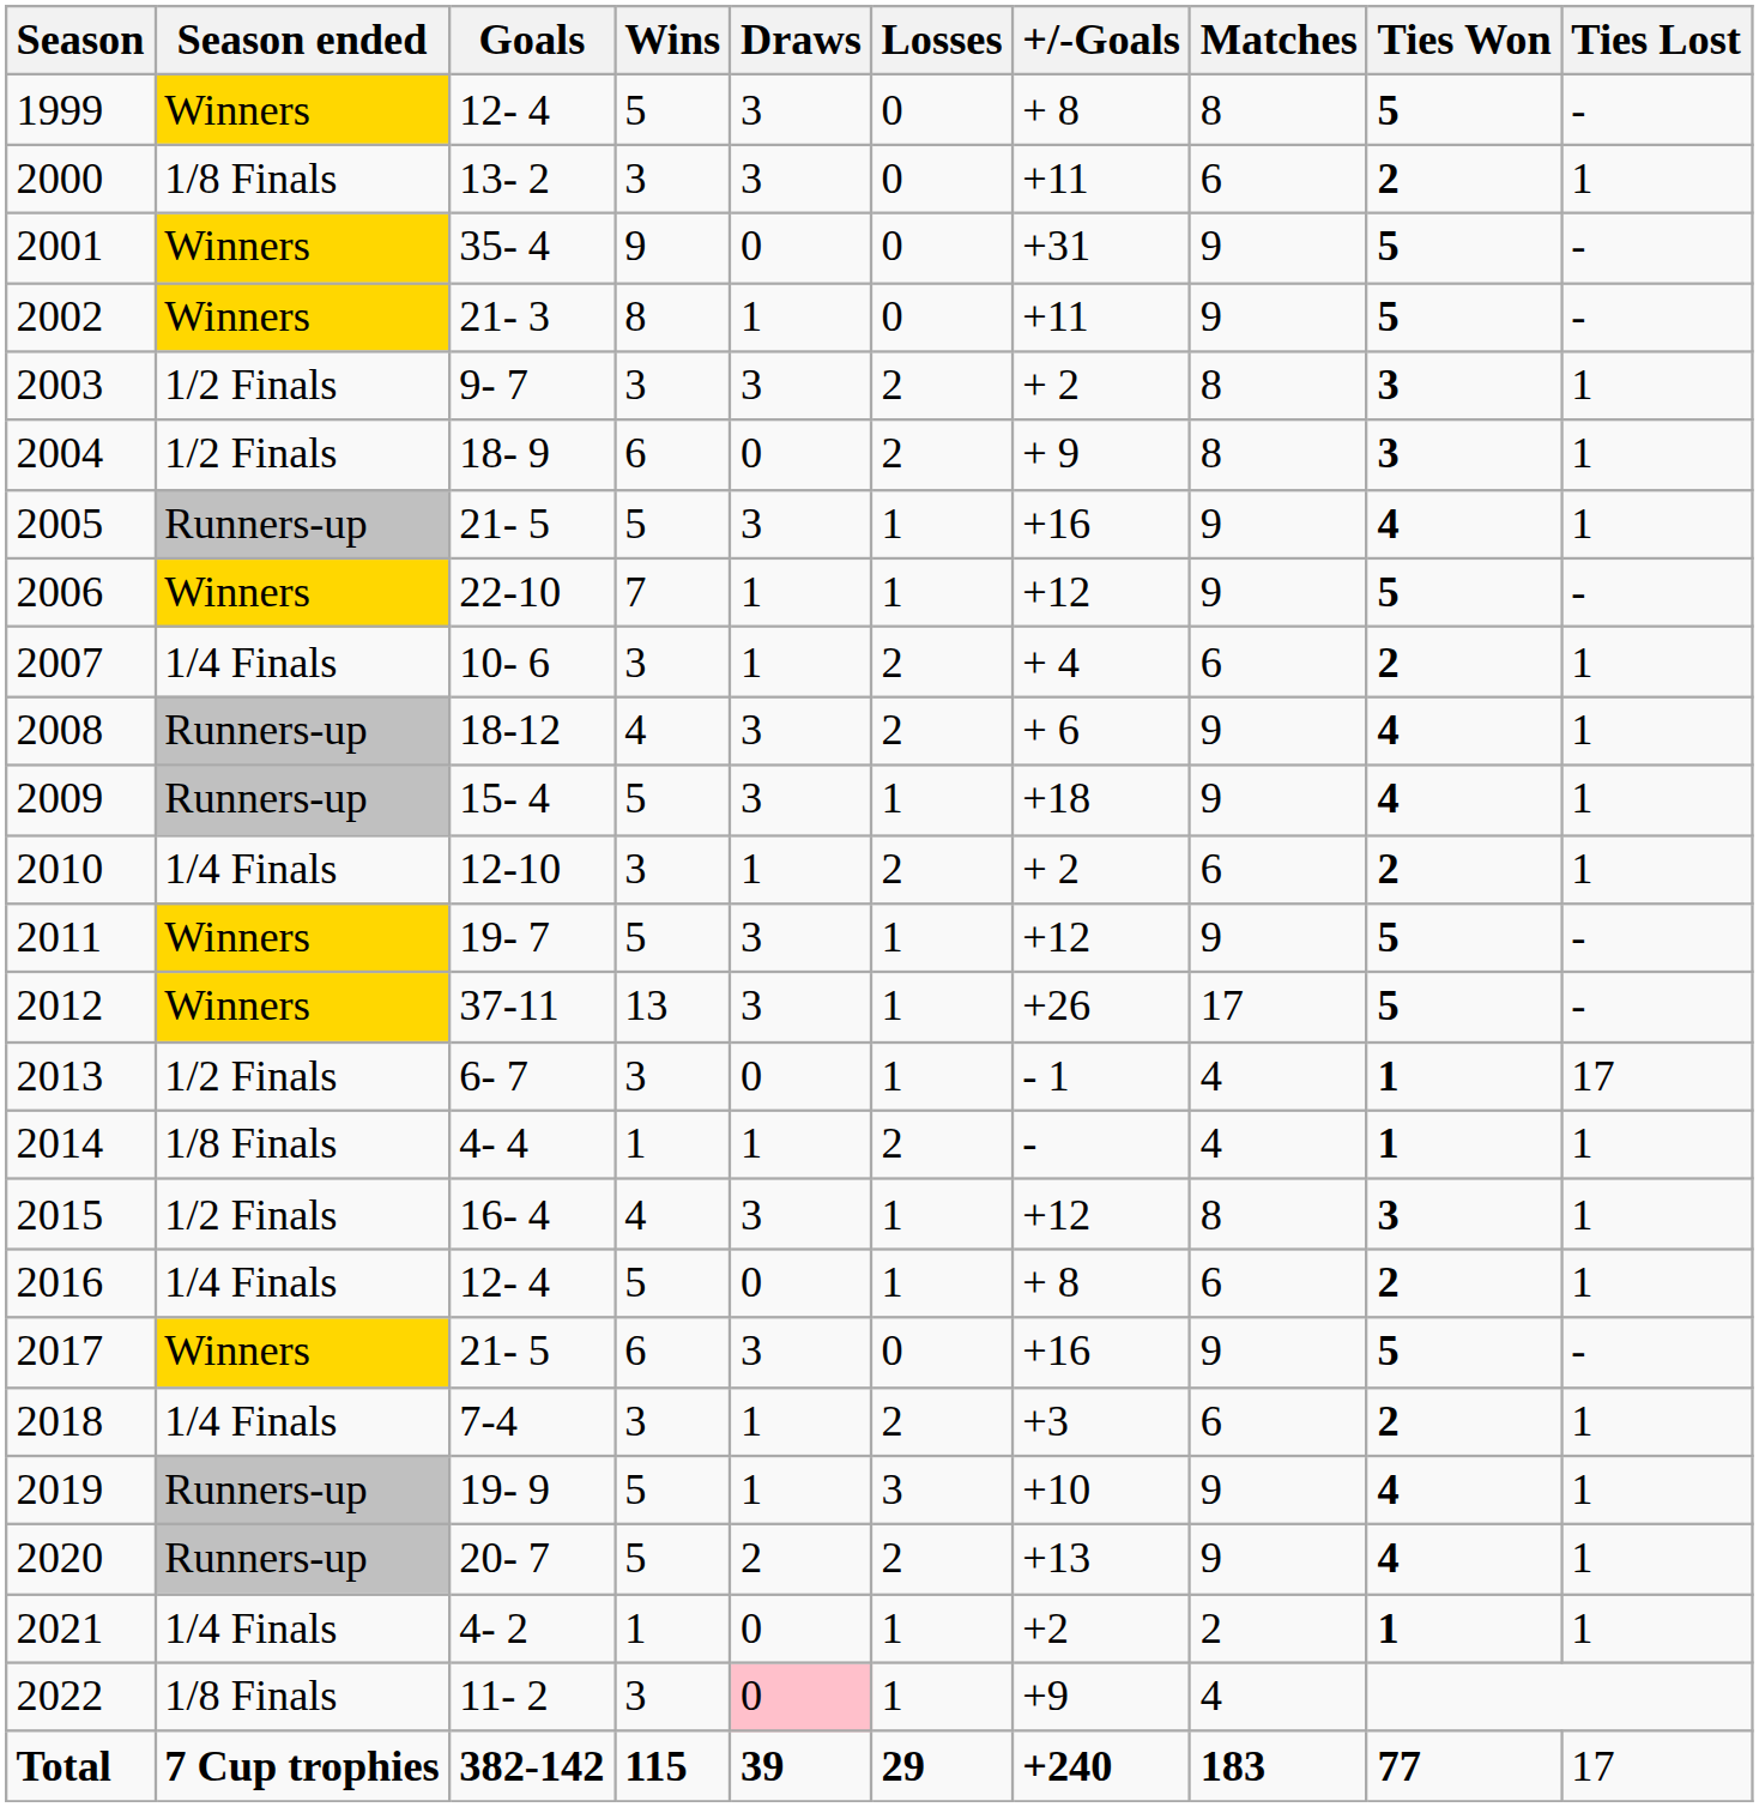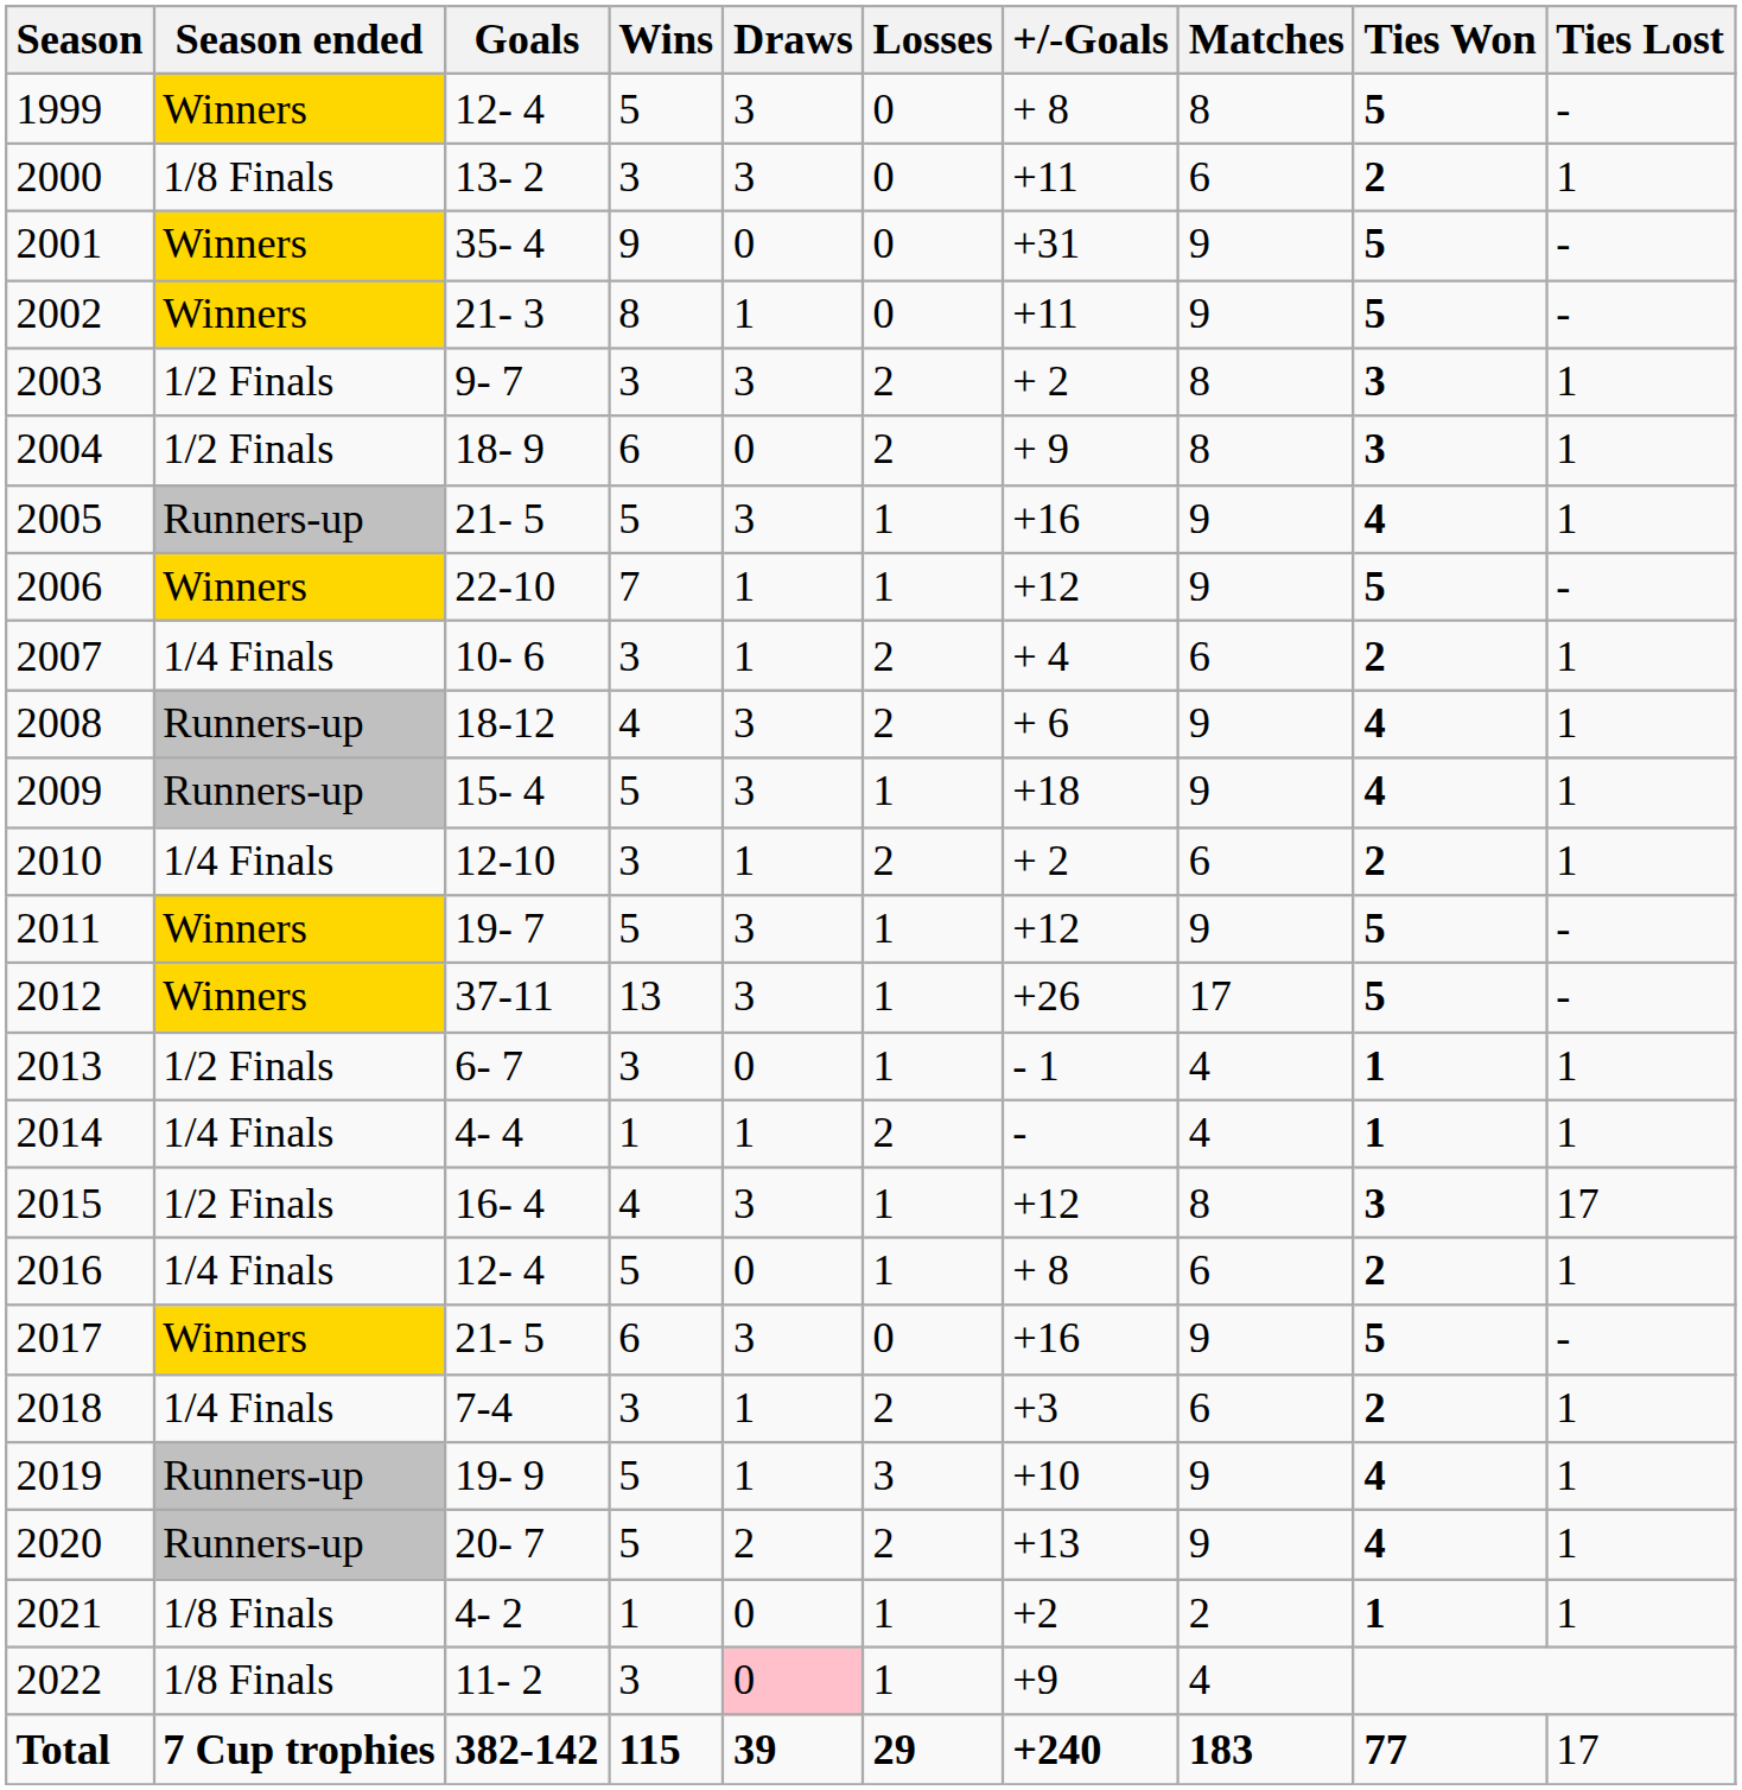2013 | Ties Lost: 17 -> 1
2014 | Season ended: 1/8 Finals -> 1/4 Finals
2015 | Ties Lost: 1 -> 17
2021 | Season ended: 1/4 Finals -> 1/8 Finals
